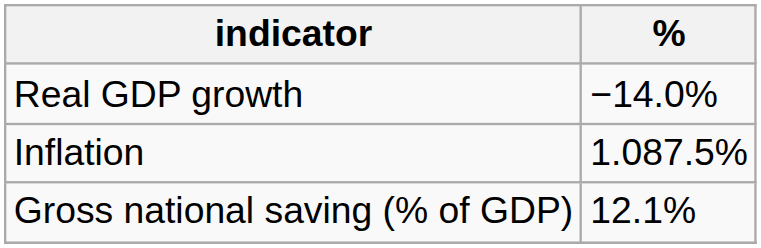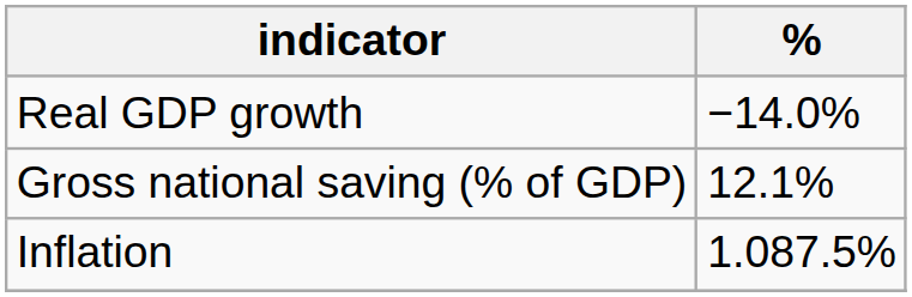rows swapped: Inflation <-> Gross national saving (% of GDP)
